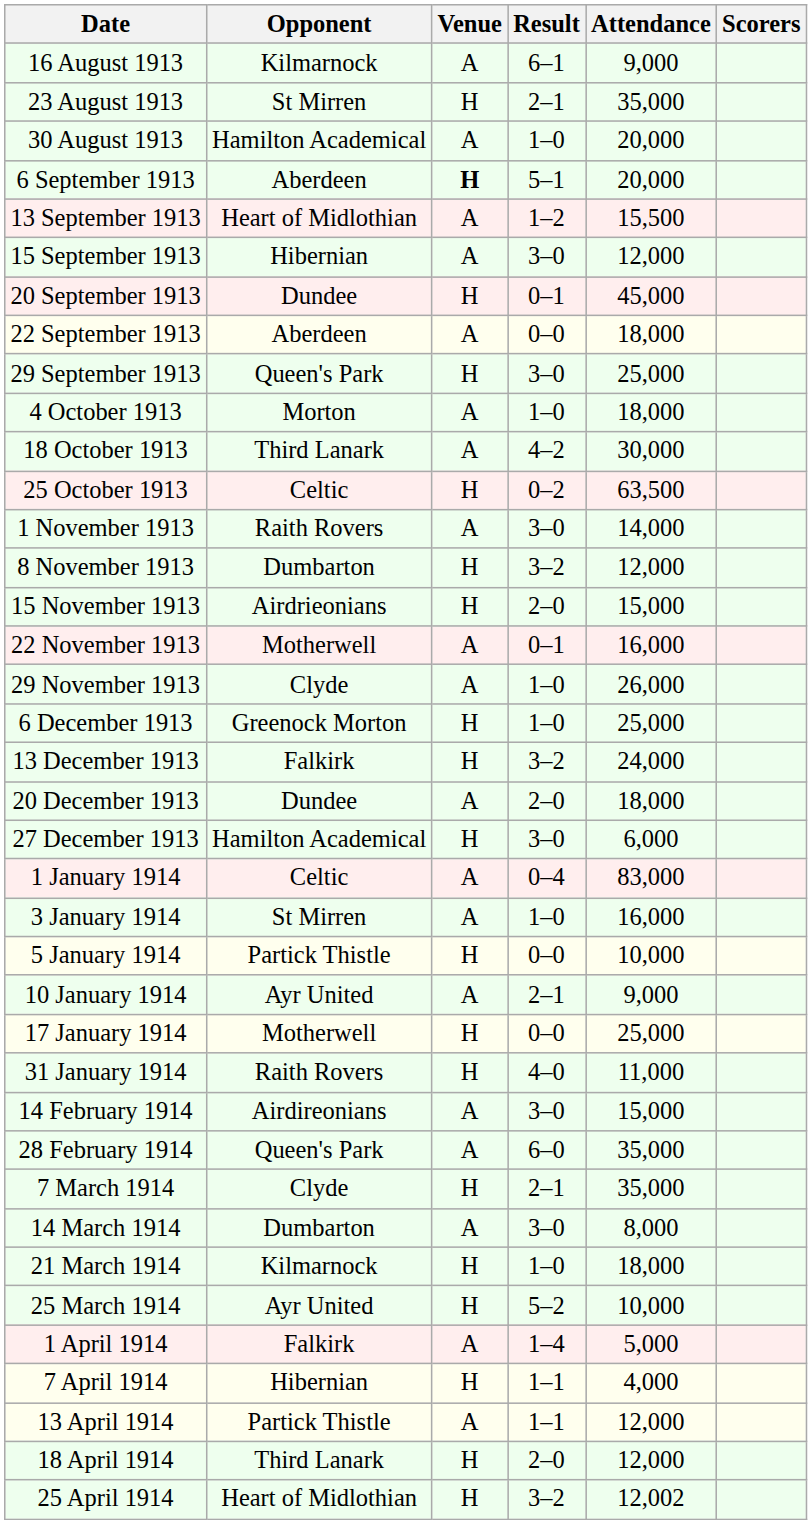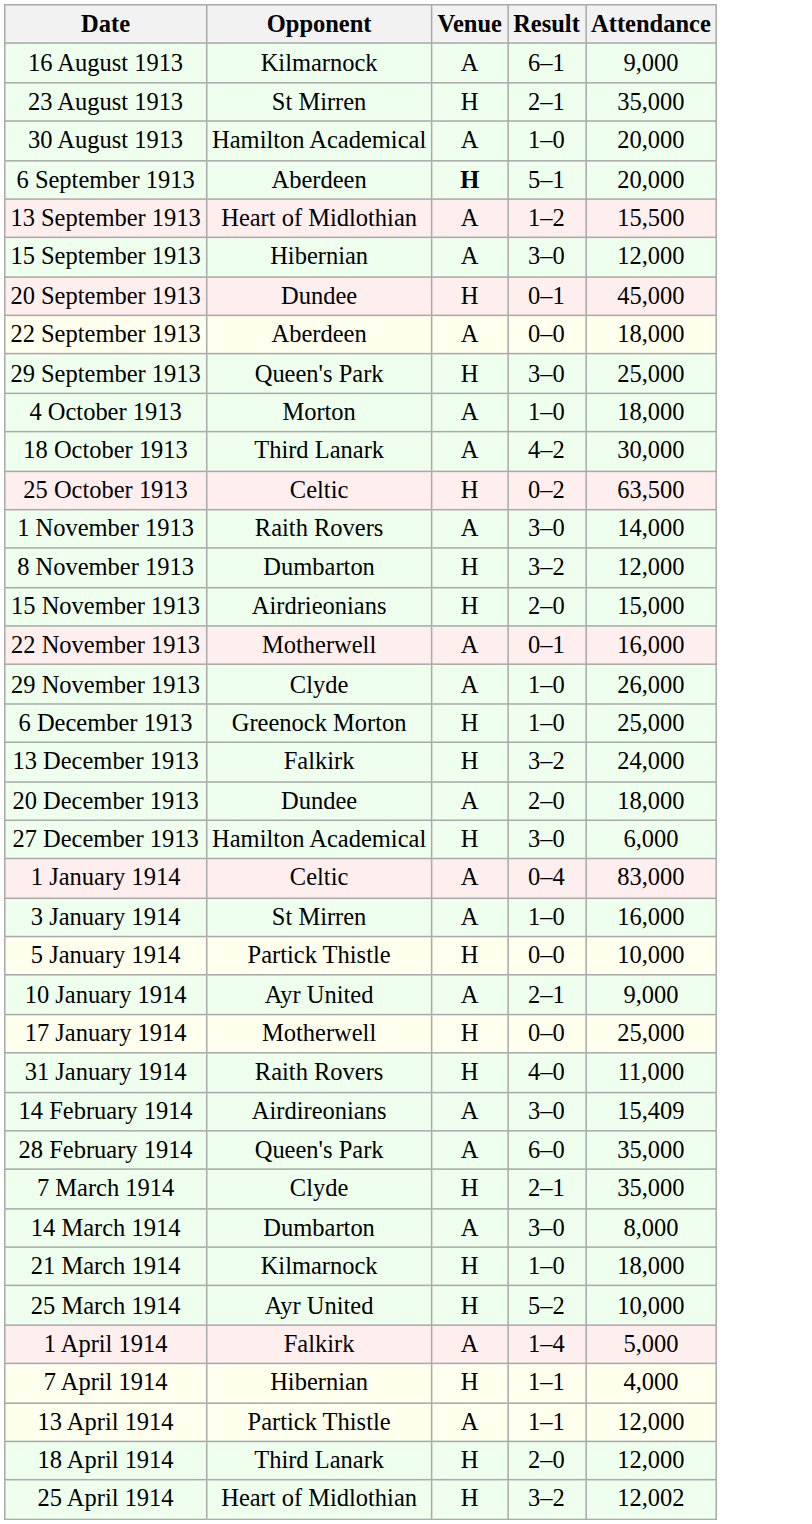- column: Scorers
14 February 1914 | Attendance: 15,000 -> 15,409
